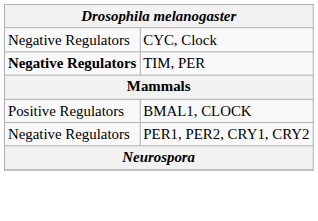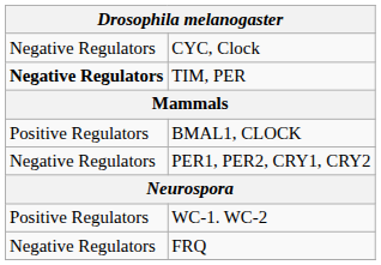+ row: Positive Regulators | WC-1. WC-2
+ row: Negative Regulators | FRQ
